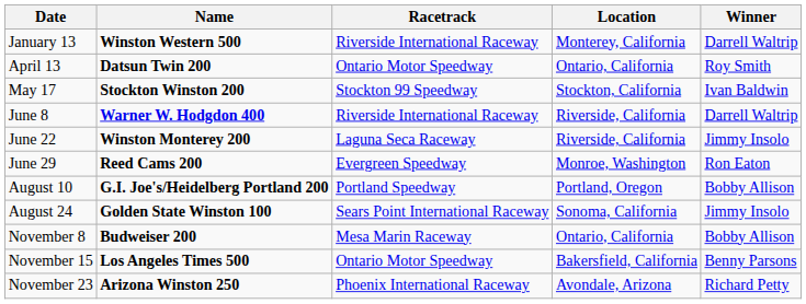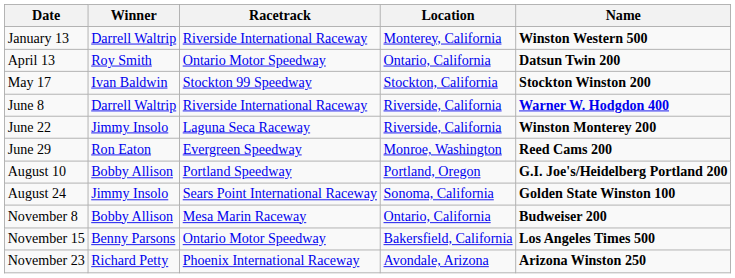columns swapped: Name <-> Winner
